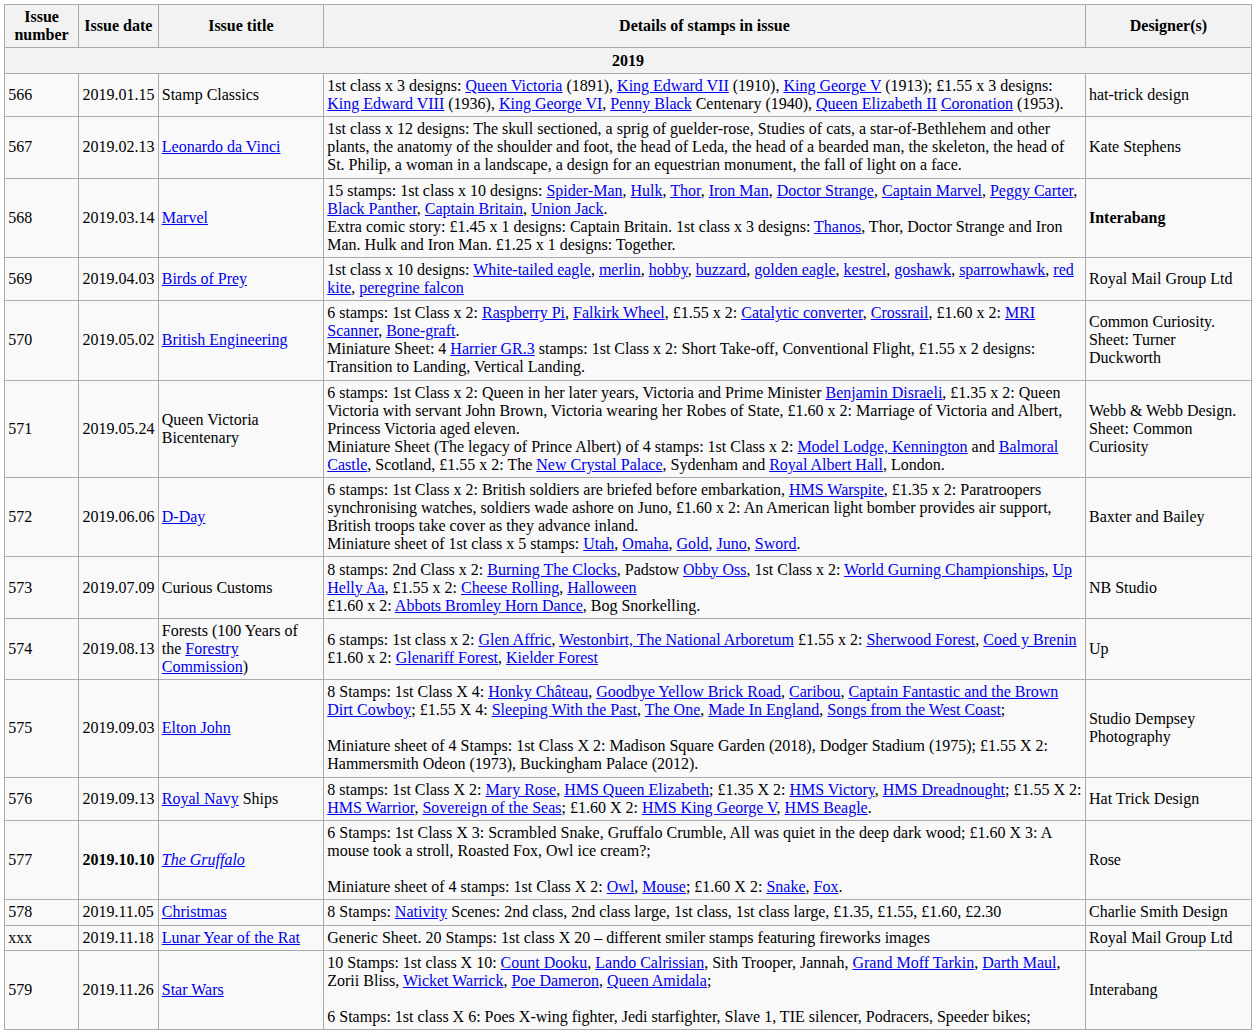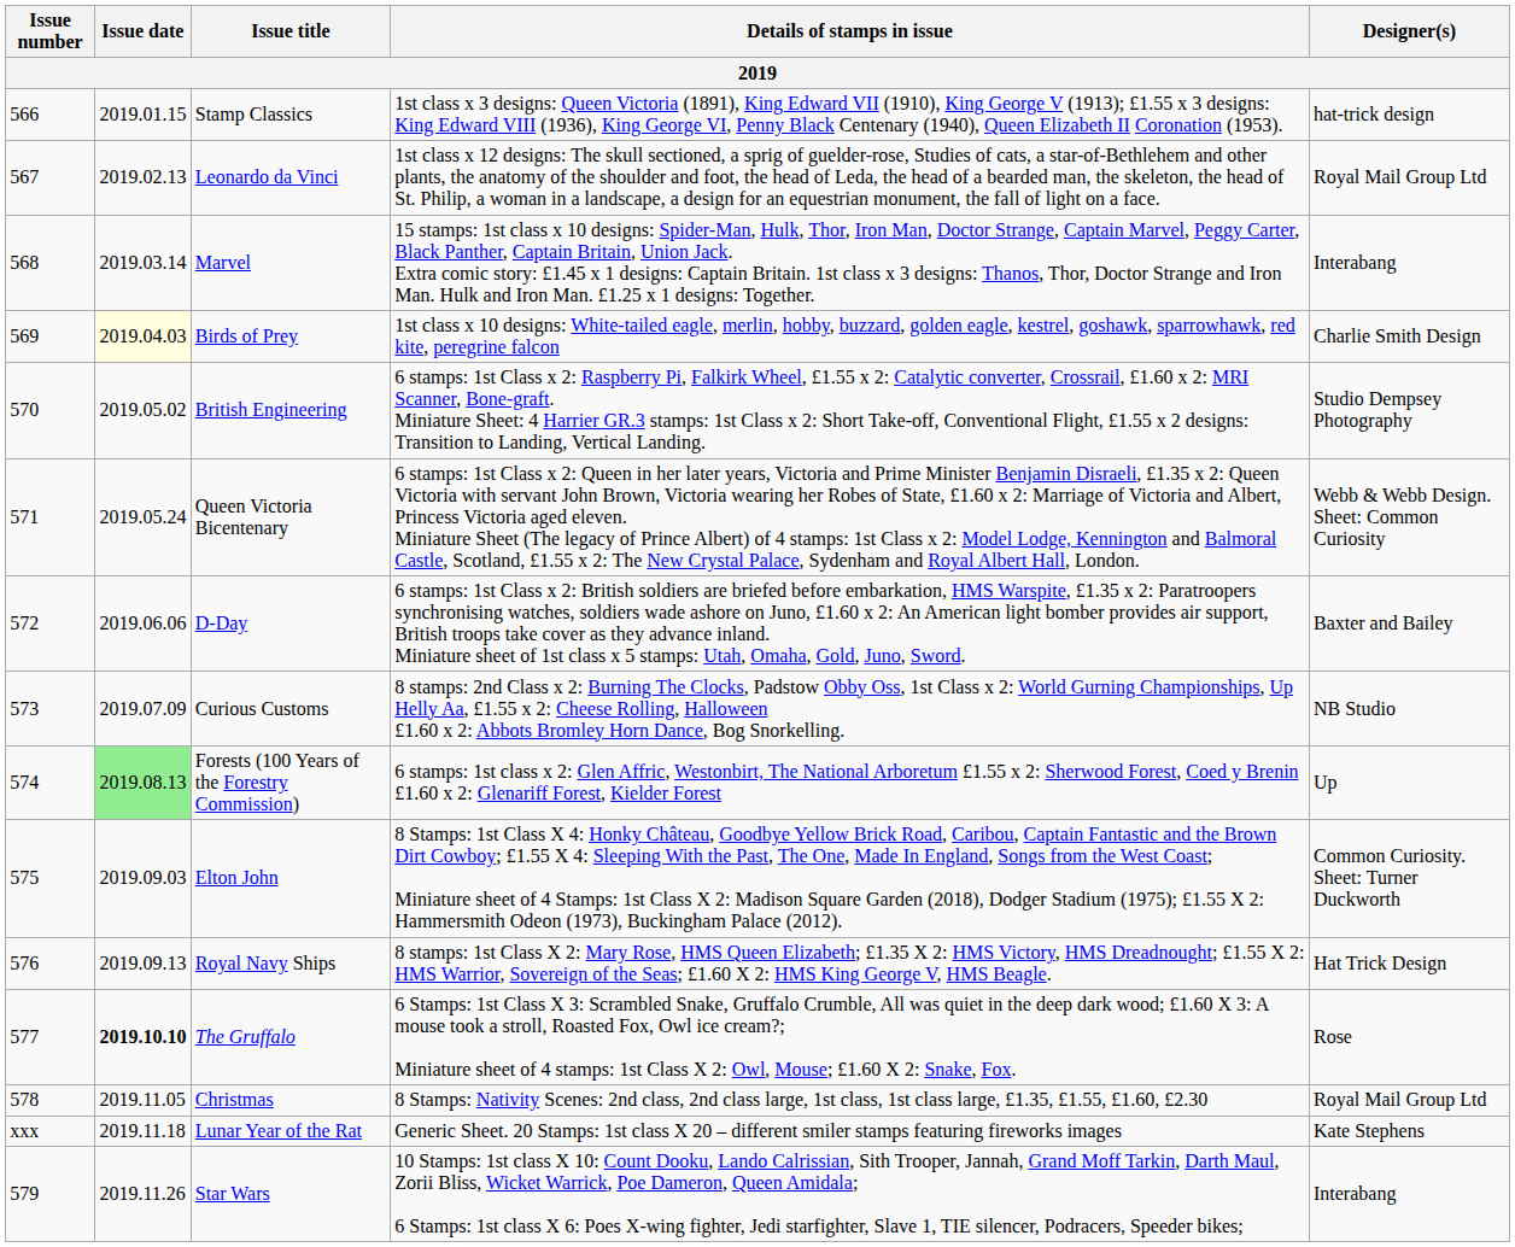Leonardo da Vinci | Designer(s): Kate Stephens -> Royal Mail Group Ltd
Marvel | Designer(s): bold -> normal
Birds of Prey | Issue date: no background -> lightyellow background
Birds of Prey | Designer(s): Royal Mail Group Ltd -> Charlie Smith Design
British Engineering | Designer(s): Common Curiosity. Sheet: Turner Duckworth -> Studio Dempsey Photography
Forests (100 Years of the Forestry Commission) | Issue date: no background -> lightgreen background
Elton John | Designer(s): Studio Dempsey Photography -> Common Curiosity. Sheet: Turner Duckworth
Christmas | Designer(s): Charlie Smith Design -> Royal Mail Group Ltd
Lunar Year of the Rat | Designer(s): Royal Mail Group Ltd -> Kate Stephens
